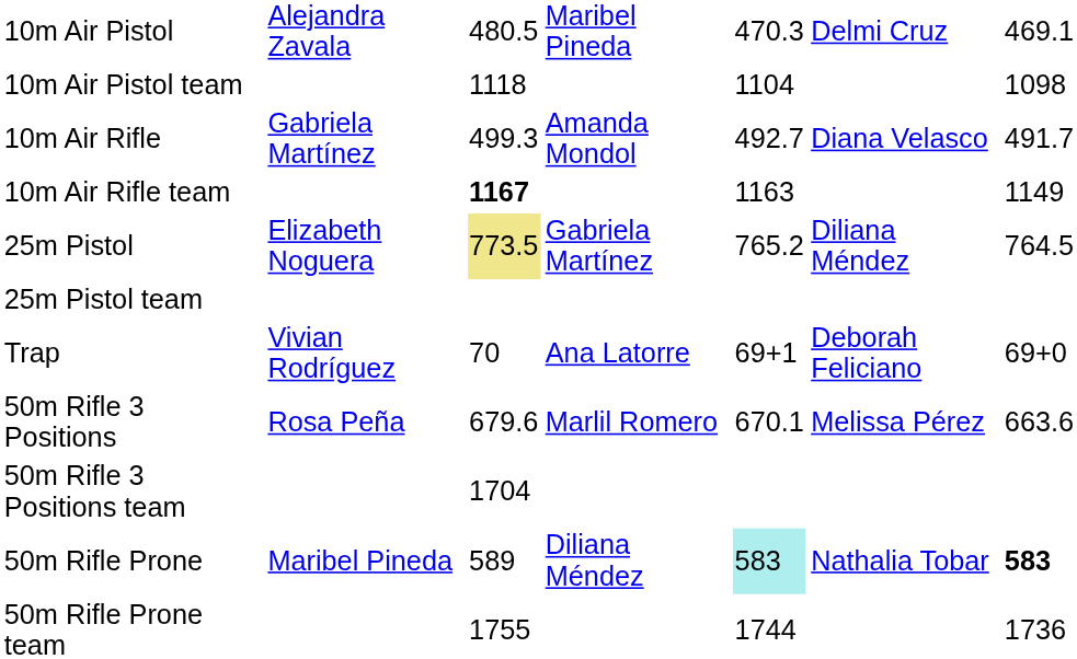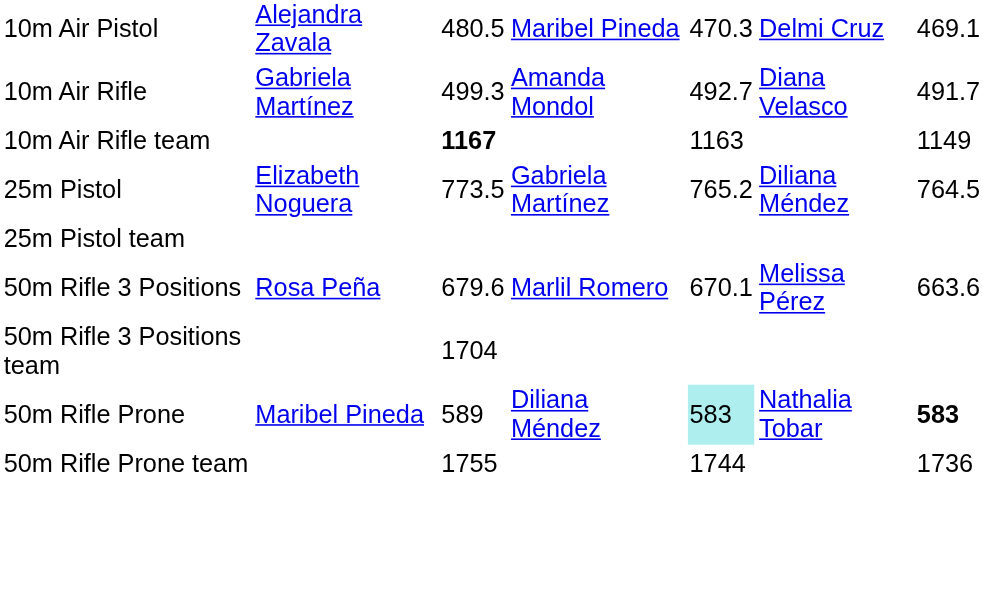- row: 10m Air Pistol team | 1118 | 1104 | 1098
25m Pistol | column 3: khaki background -> no background
- row: Trap | Vivian Rodríguez | 70 | Ana Latorre | 69+1 | Deborah Feliciano | 69+0
